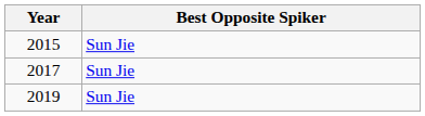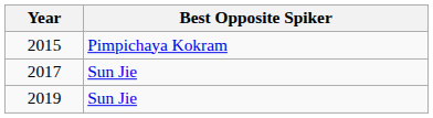2015 | Best Opposite Spiker: Sun Jie -> Pimpichaya Kokram
